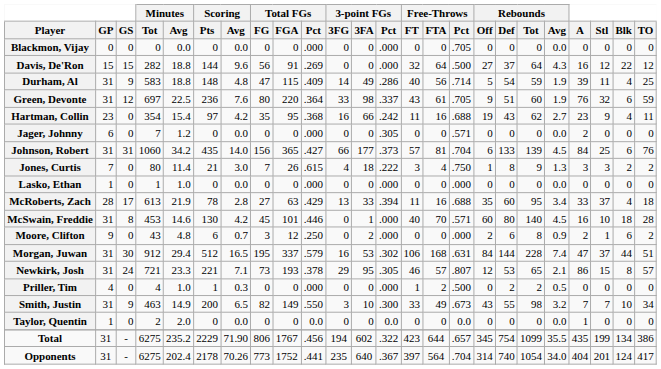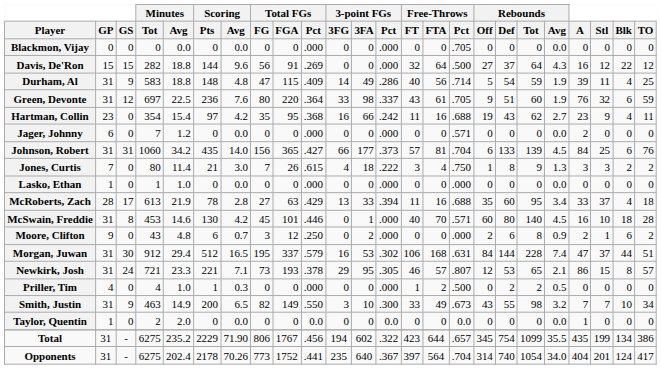Jager, Johnny | 3-point FGs / Pct: .305 -> .000
